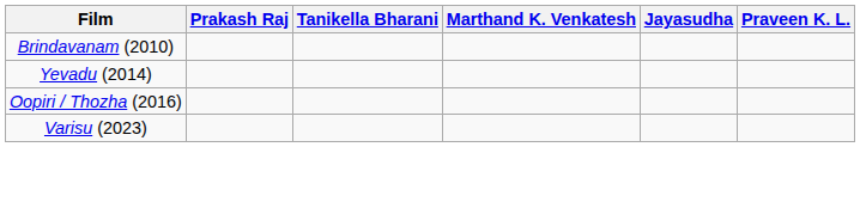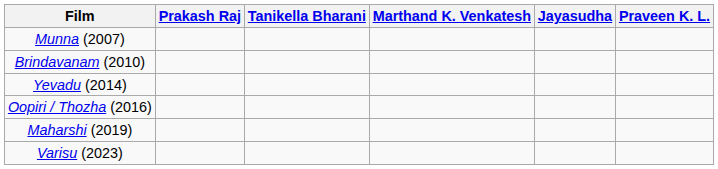+ row: Munna (2007)
+ row: Maharshi (2019)
